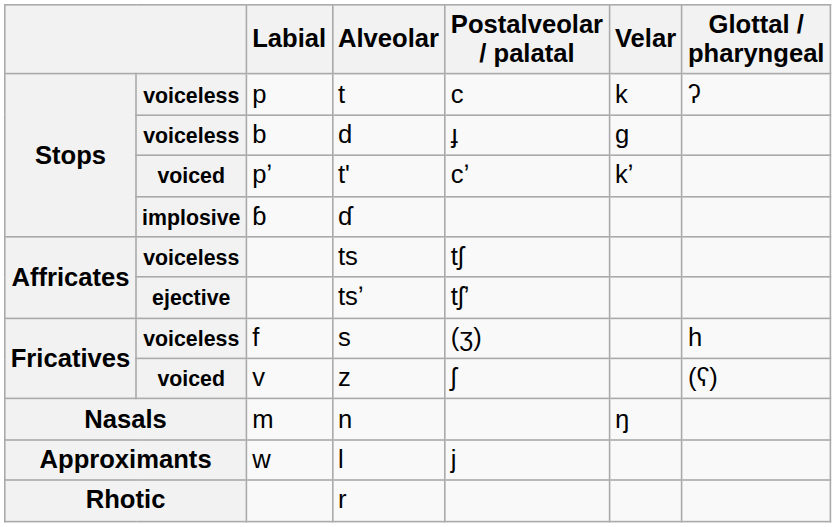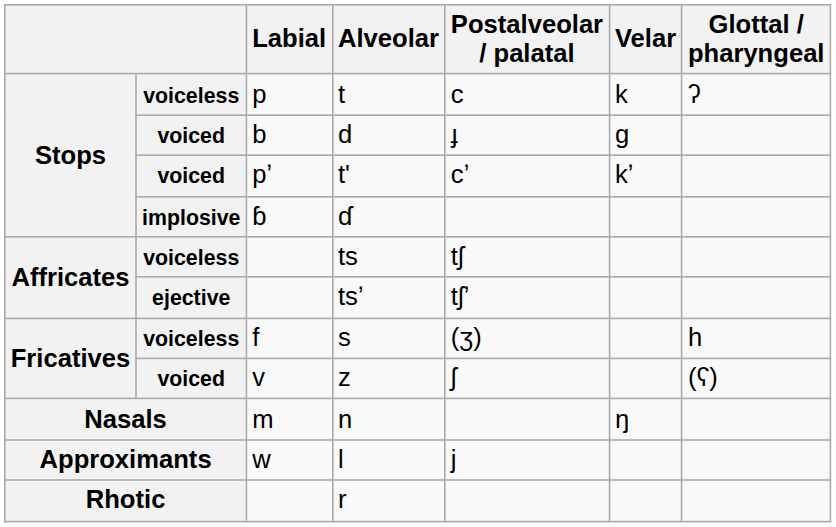d | column 2: voiceless -> voiced
